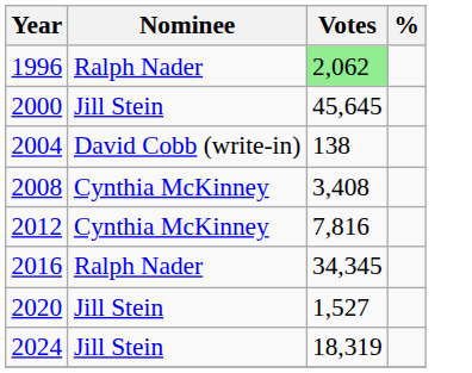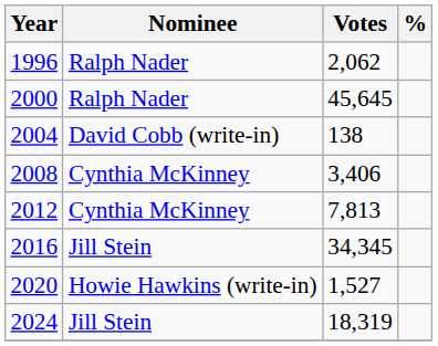1996 | Votes: lightgreen background -> no background
2000 | Nominee: Jill Stein -> Ralph Nader
2008 | Votes: 3,408 -> 3,406
2012 | Votes: 7,816 -> 7,813
2016 | Nominee: Ralph Nader -> Jill Stein
2020 | Nominee: Jill Stein -> Howie Hawkins (write-in)
